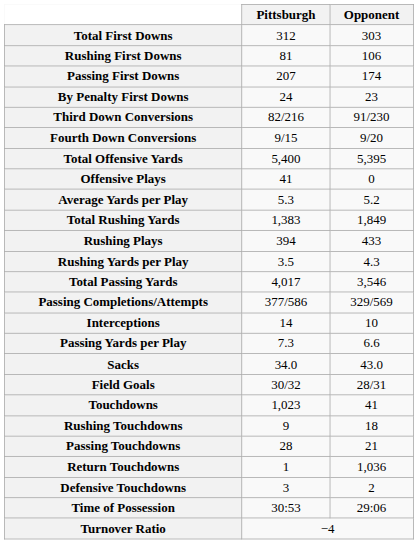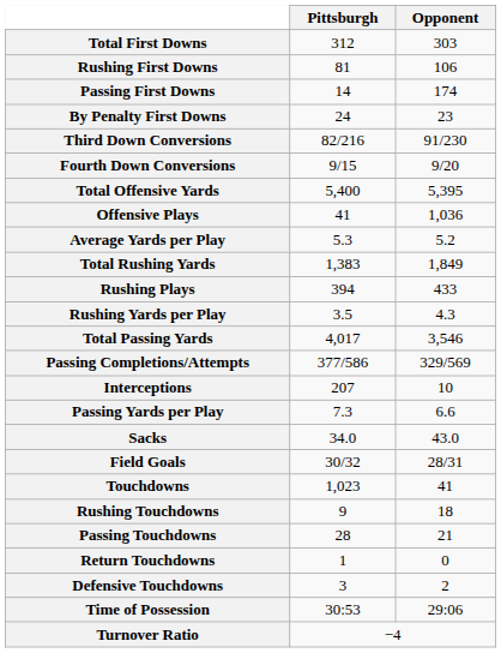Passing First Downs | Pittsburgh: 207 -> 14
Offensive Plays | Opponent: 0 -> 1,036
Interceptions | Pittsburgh: 14 -> 207
Return Touchdowns | Opponent: 1,036 -> 0
